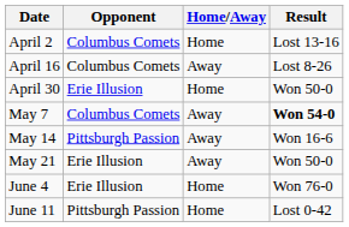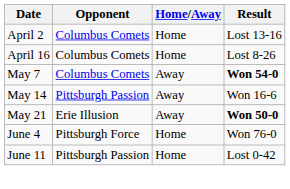April 16 | Home/Away: Away -> Home
- row: April 30 | Erie Illusion | Home | Won 50-0
May 21 | Result: normal -> bold
June 4 | Opponent: Erie Illusion -> Pittsburgh Force
